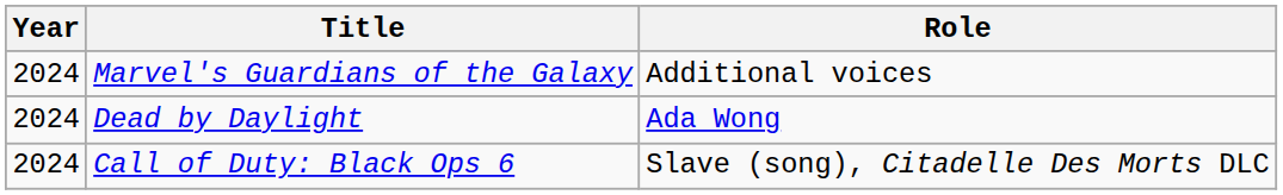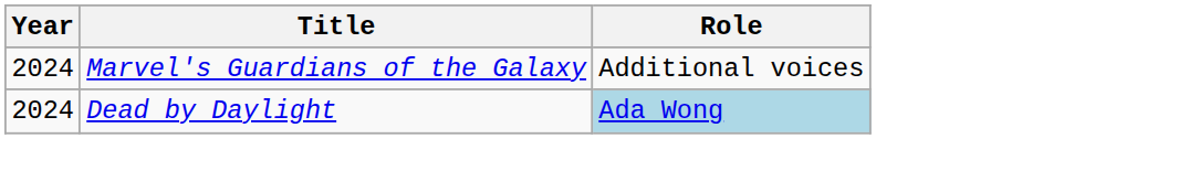Dead by Daylight | Role: no background -> lightblue background
- row: 2024 | Call of Duty: Black Ops 6 | Slave (song), Citadelle Des Morts DLC
